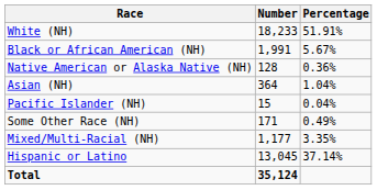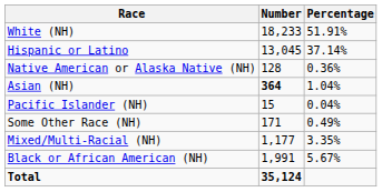rows swapped: Black or African American (NH) <-> Hispanic or Latino
Asian (NH) | Number: normal -> bold
